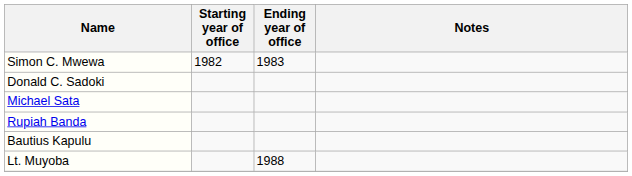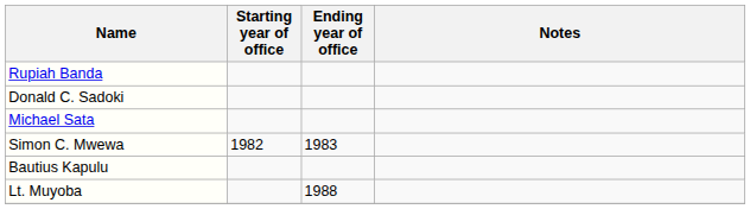rows swapped: Simon C. Mwewa <-> Rupiah Banda
